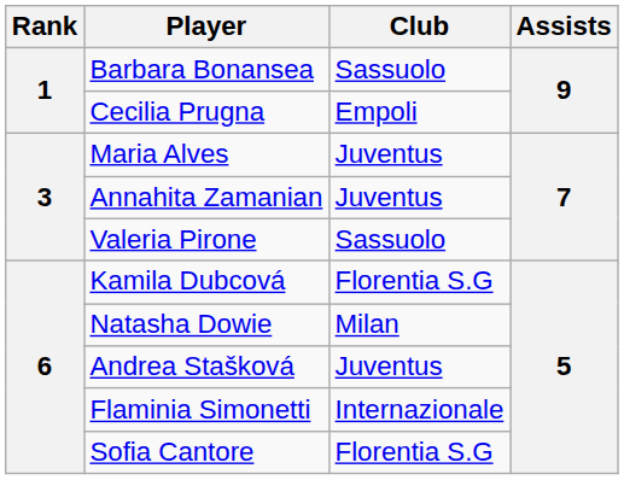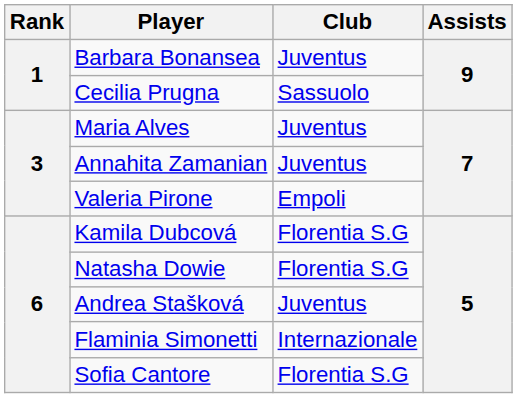Barbara Bonansea | Club: Sassuolo -> Juventus
Cecilia Prugna | Club: Empoli -> Sassuolo
Valeria Pirone | Club: Sassuolo -> Empoli
Natasha Dowie | Club: Milan -> Florentia S.G
